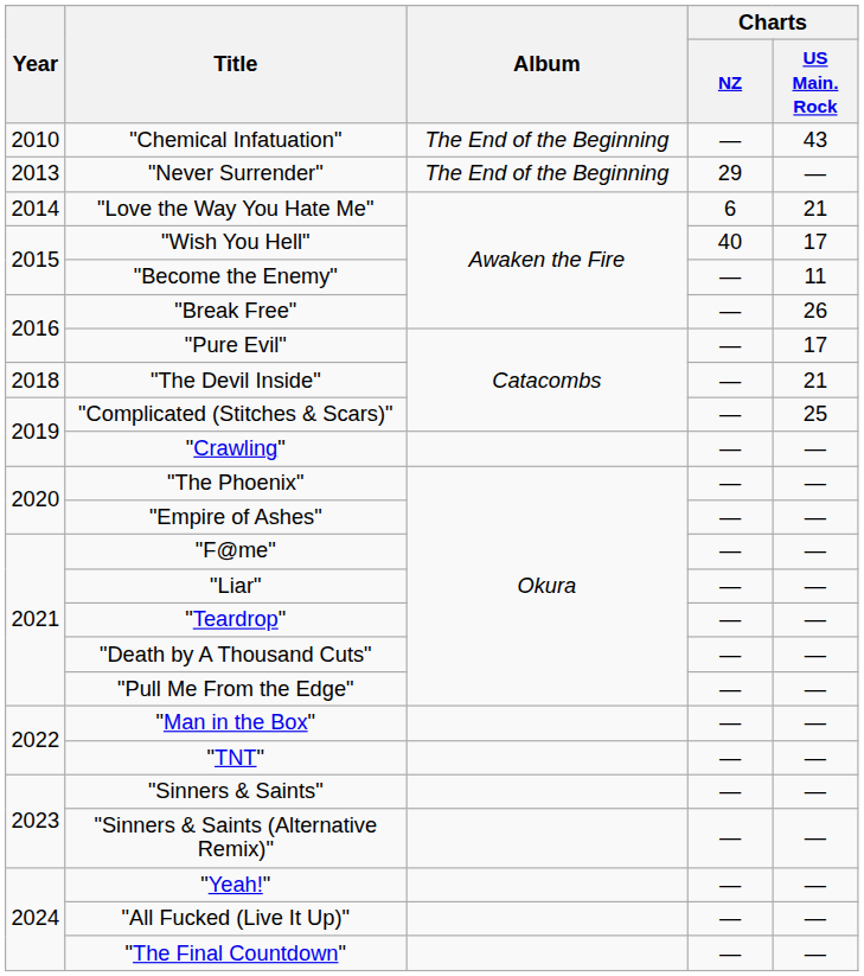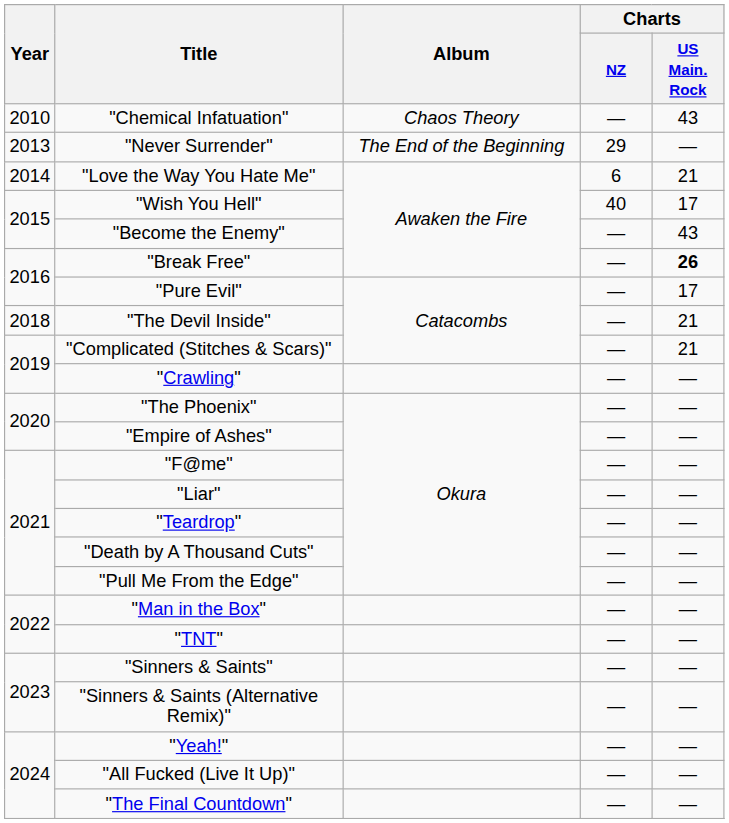"Chemical Infatuation" | Album: The End of the Beginning -> Chaos Theory
"Become the Enemy" | Charts / US Main. Rock: 11 -> 43
"Break Free" | Charts / US Main. Rock: normal -> bold
"Complicated (Stitches & Scars)" | Charts / US Main. Rock: 25 -> 21
